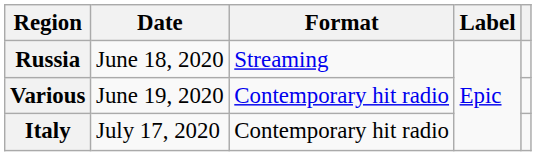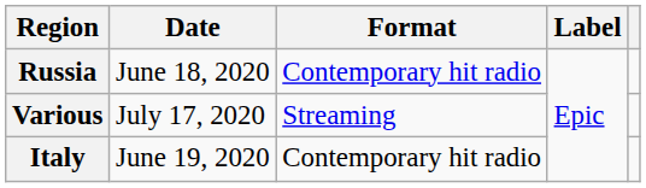Russia | Format: Streaming -> Contemporary hit radio
Various | Date: June 19, 2020 -> July 17, 2020
Various | Format: Contemporary hit radio -> Streaming
Italy | Date: July 17, 2020 -> June 19, 2020
